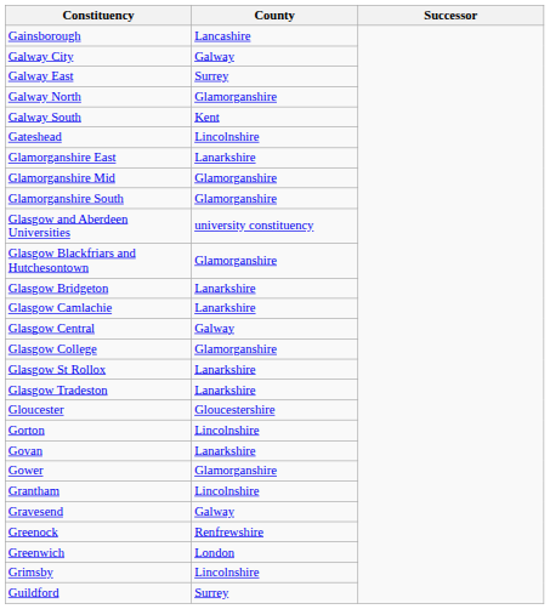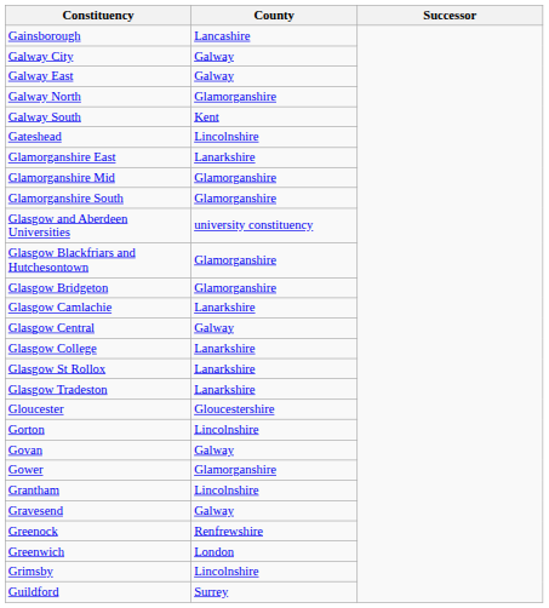Galway East | County: Surrey -> Galway
Glasgow Bridgeton | County: Lanarkshire -> Glamorganshire
Glasgow College | County: Glamorganshire -> Lanarkshire
Govan | County: Lanarkshire -> Galway
